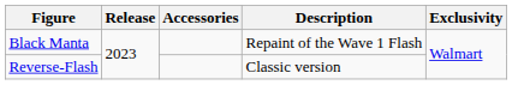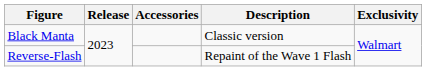Black Manta | Description: Repaint of the Wave 1 Flash -> Classic version
Reverse-Flash | Description: Classic version -> Repaint of the Wave 1 Flash
